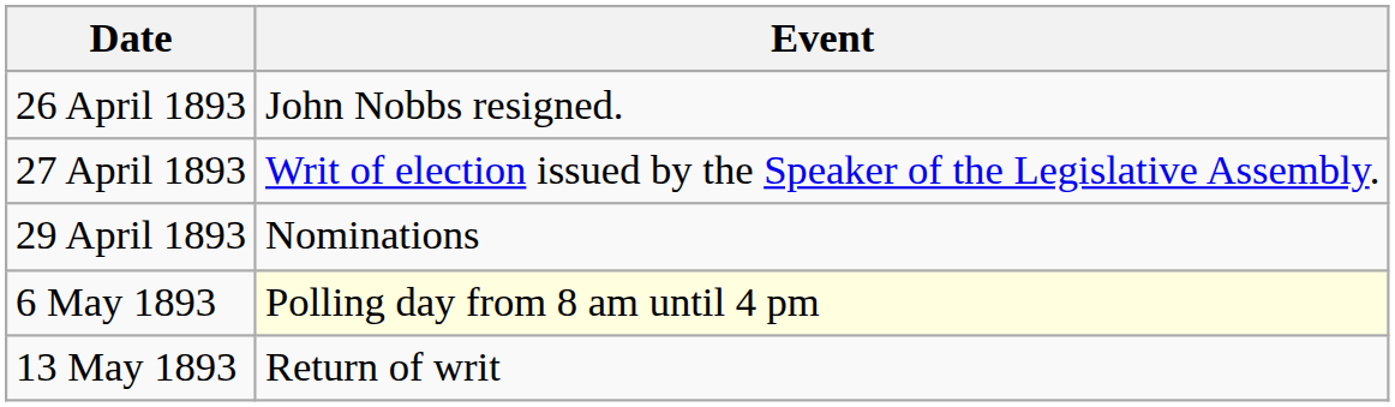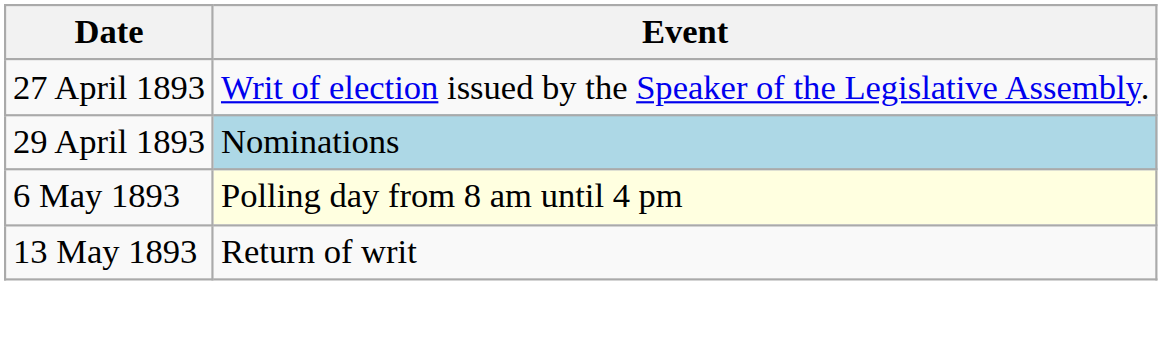- row: 26 April 1893 | John Nobbs resigned.
29 April 1893 | Event: no background -> lightblue background
